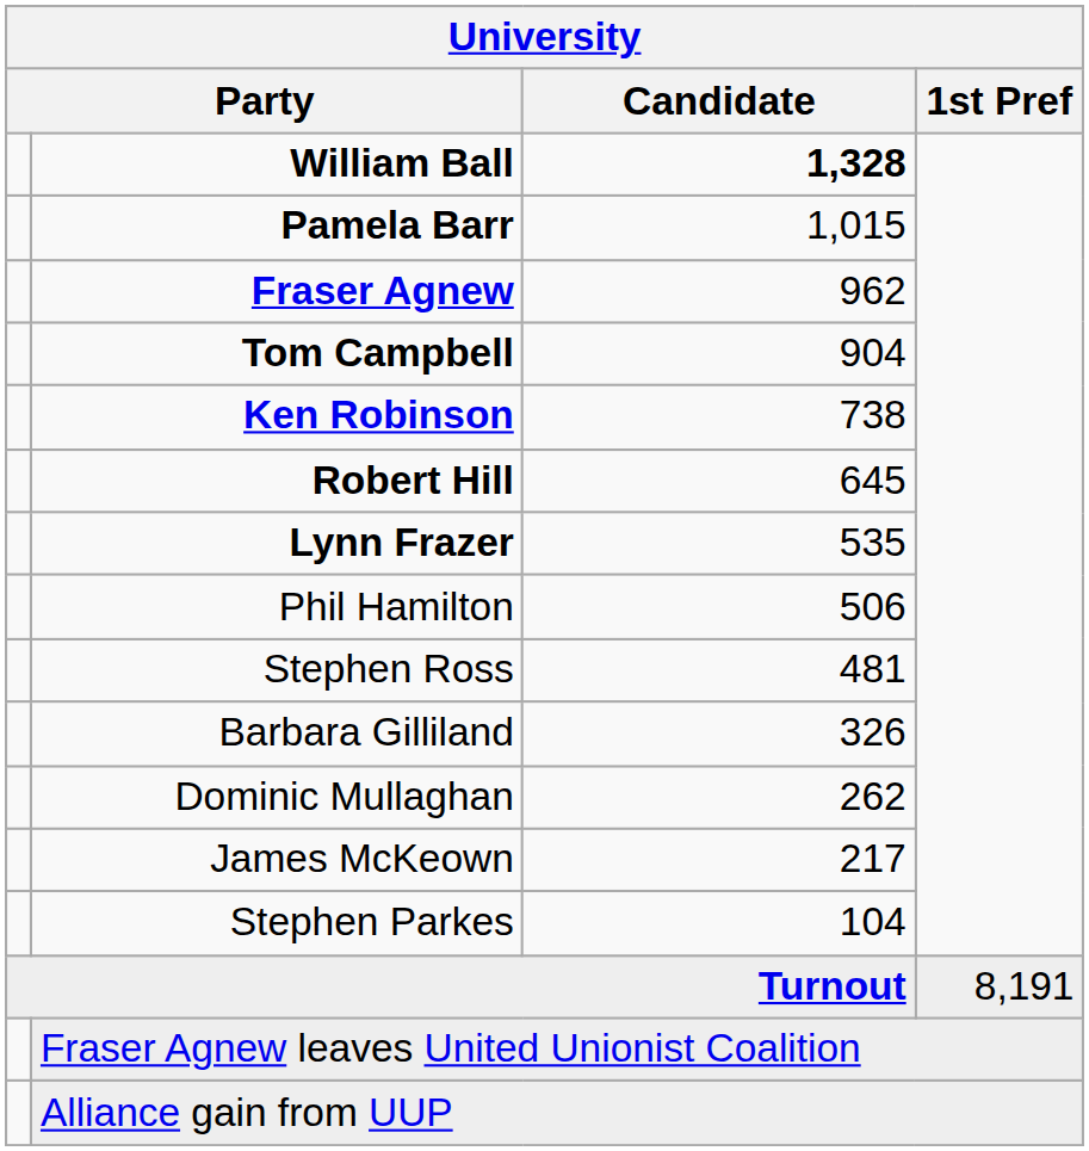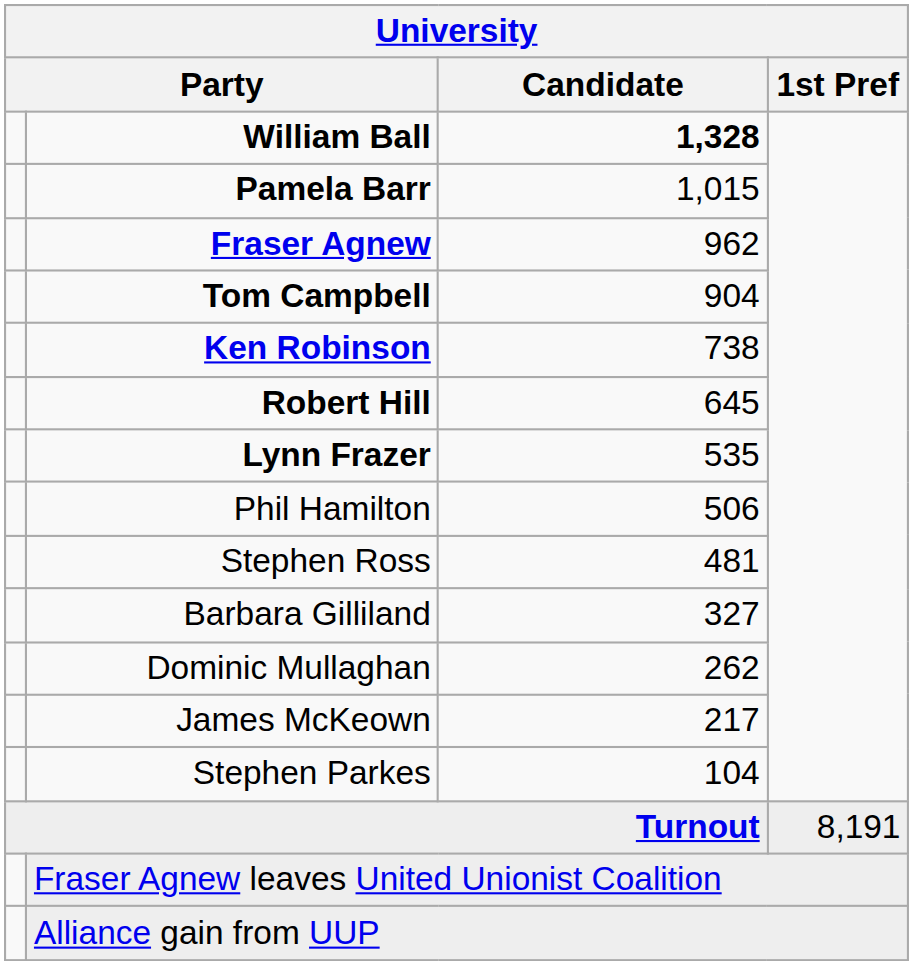Barbara Gilliland | Candidate: 326 -> 327
